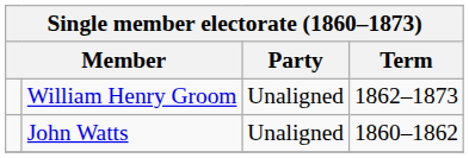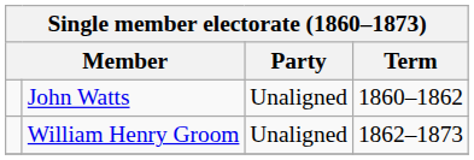rows swapped: John Watts <-> William Henry Groom
